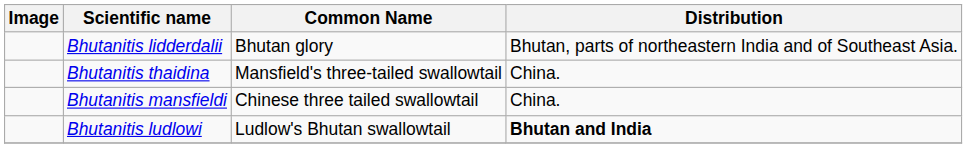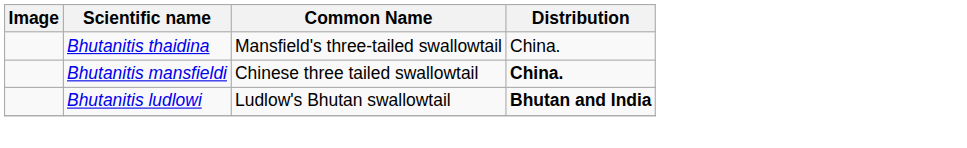- row: Bhutanitis lidderdalii | Bhutan glory | Bhutan, parts of northeastern India and of Southeast Asia.
Bhutanitis mansfieldi | Distribution: normal -> bold
